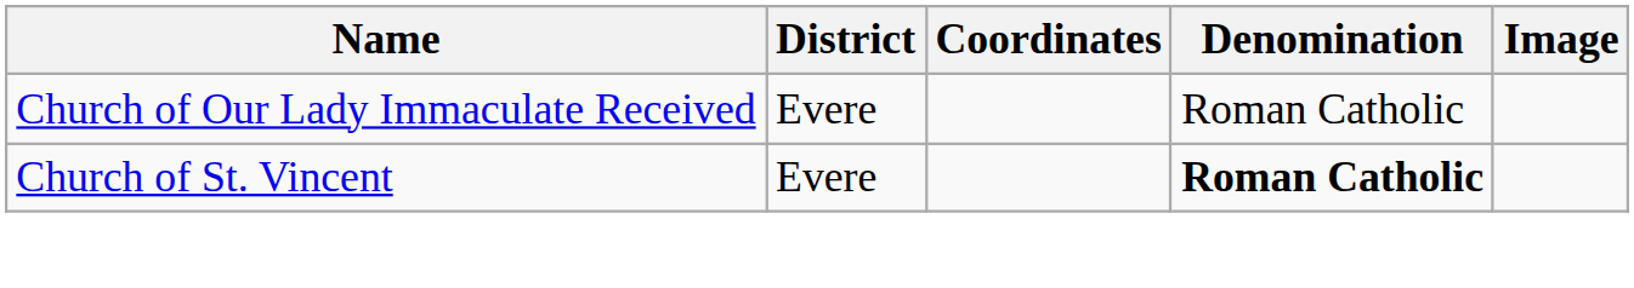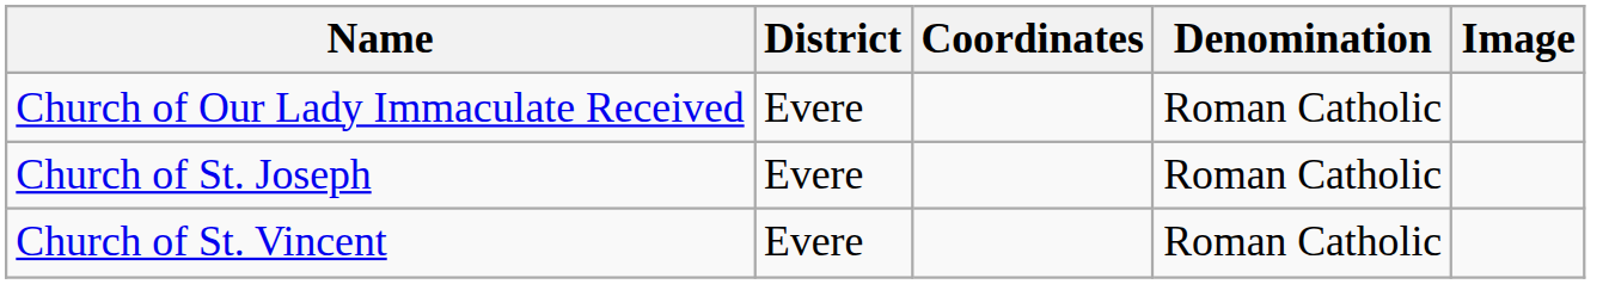+ row: Church of St. Joseph | Evere | Roman Catholic
Church of St. Vincent | Denomination: bold -> normal
